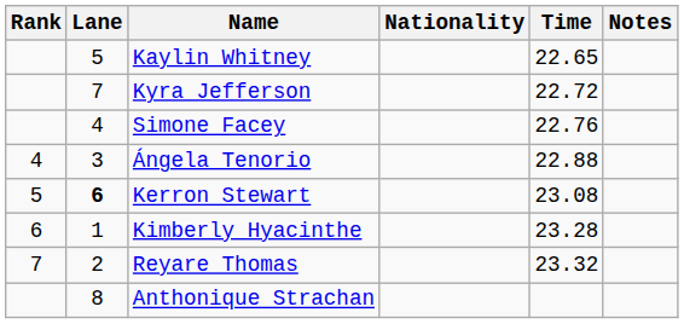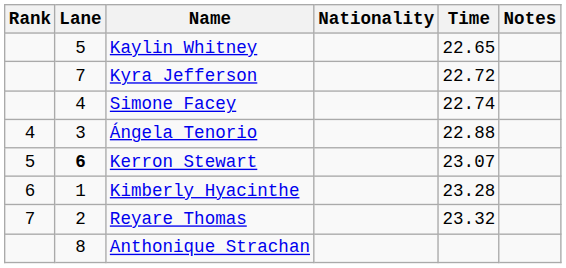Simone Facey | Time: 22.76 -> 22.74
Kerron Stewart | Time: 23.08 -> 23.07
